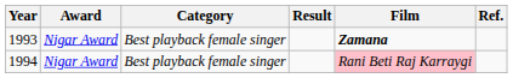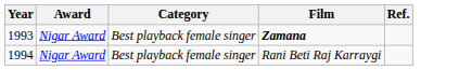- column: Result
1994 | Film: pink background -> no background
